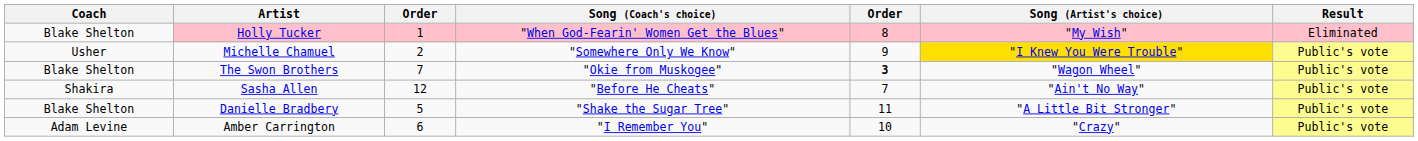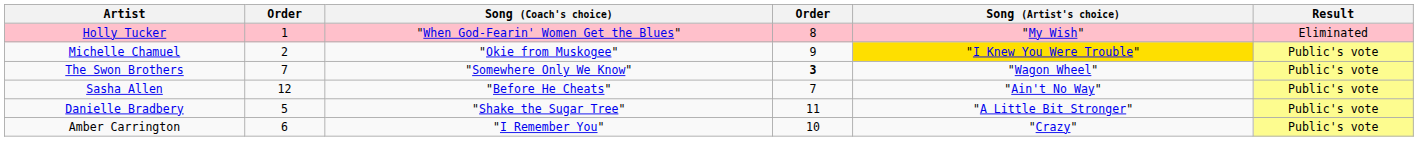- column: Coach | Blake Shelton | Usher | Blake Shelton | Shakira | Blake Shelton | Adam Levine
Michelle Chamuel | Song (Coach's choice): "Somewhere Only We Know" -> "Okie from Muskogee"
The Swon Brothers | Song (Coach's choice): "Okie from Muskogee" -> "Somewhere Only We Know"
